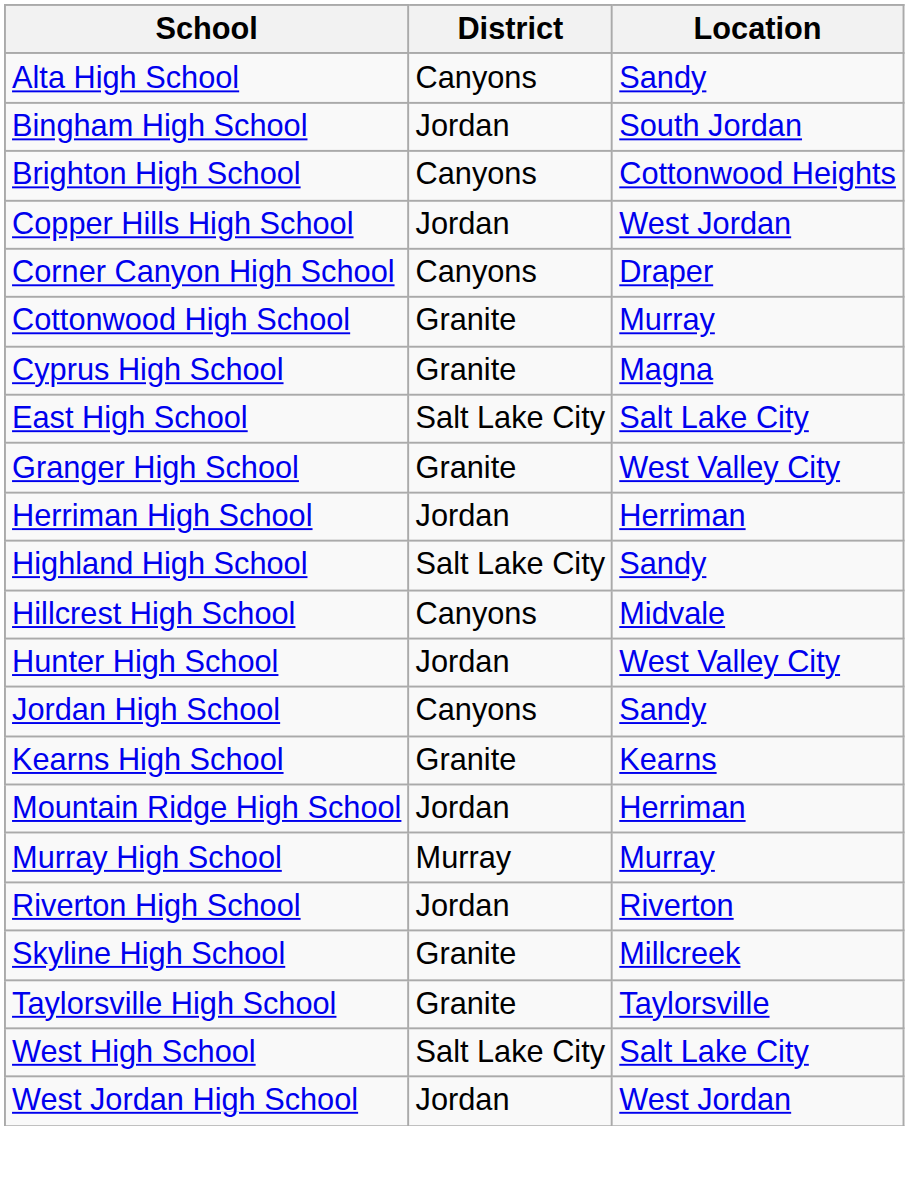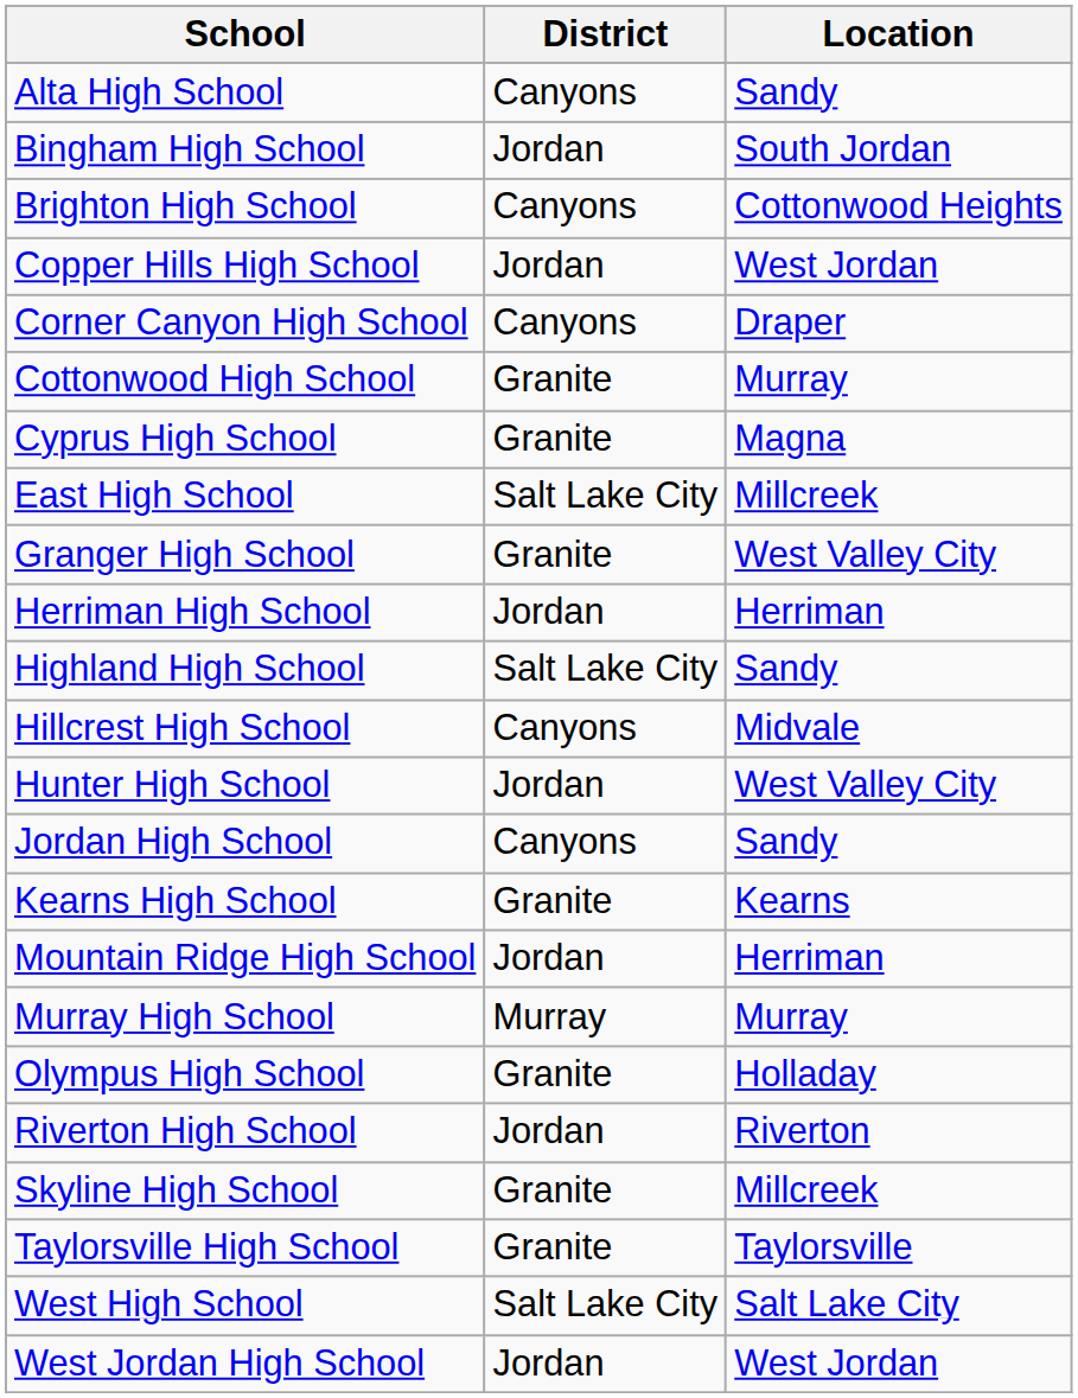East High School | Location: Salt Lake City -> Millcreek
+ row: Olympus High School | Granite | Holladay
